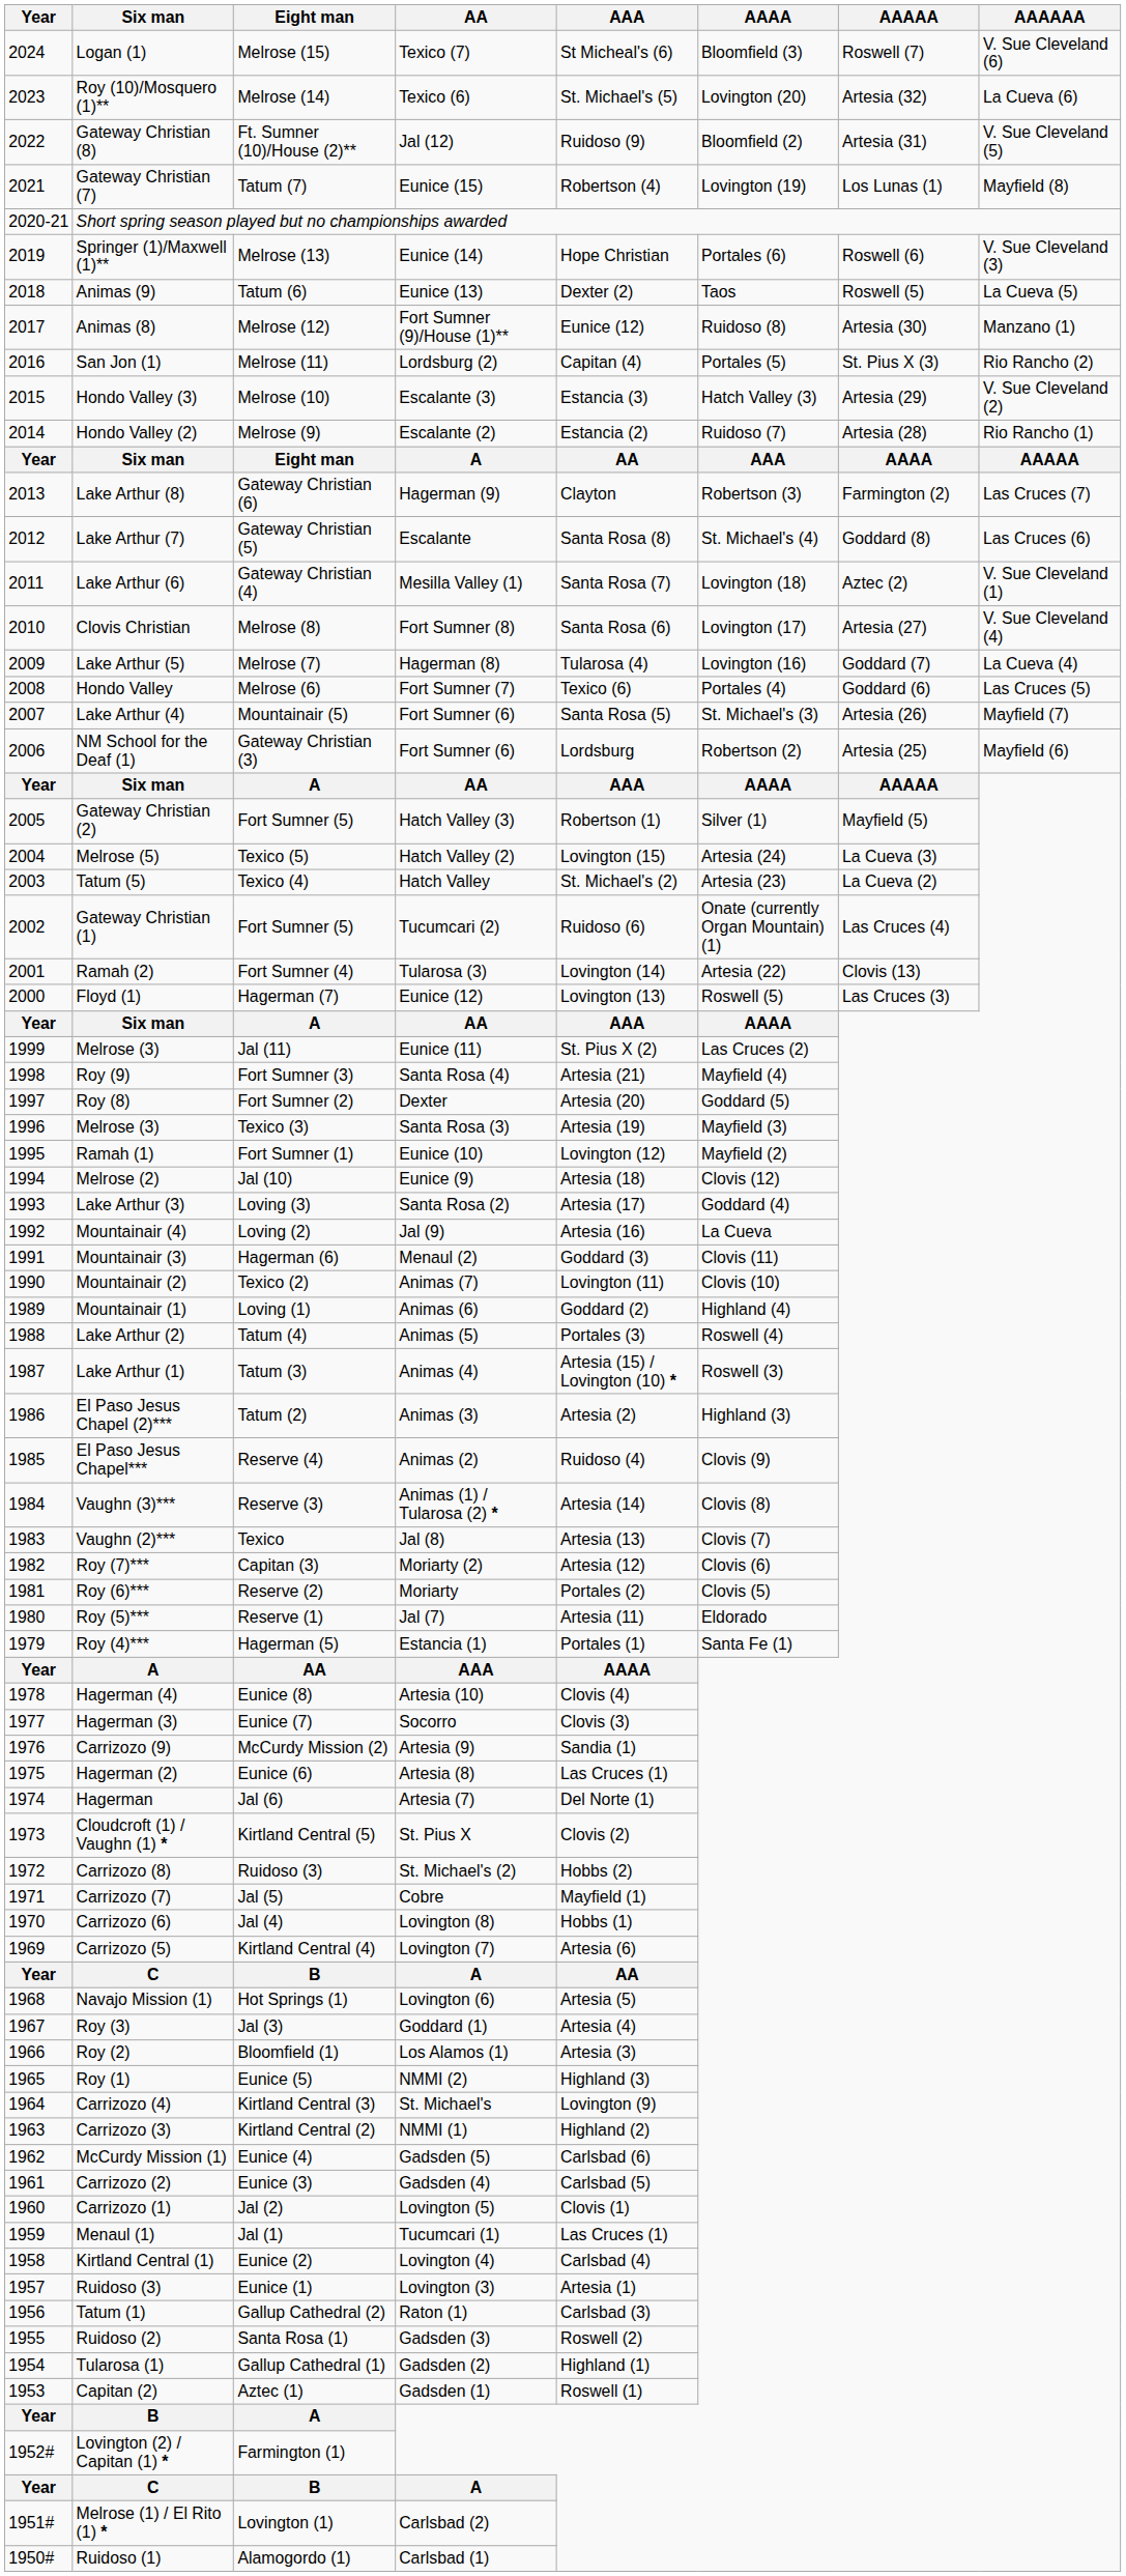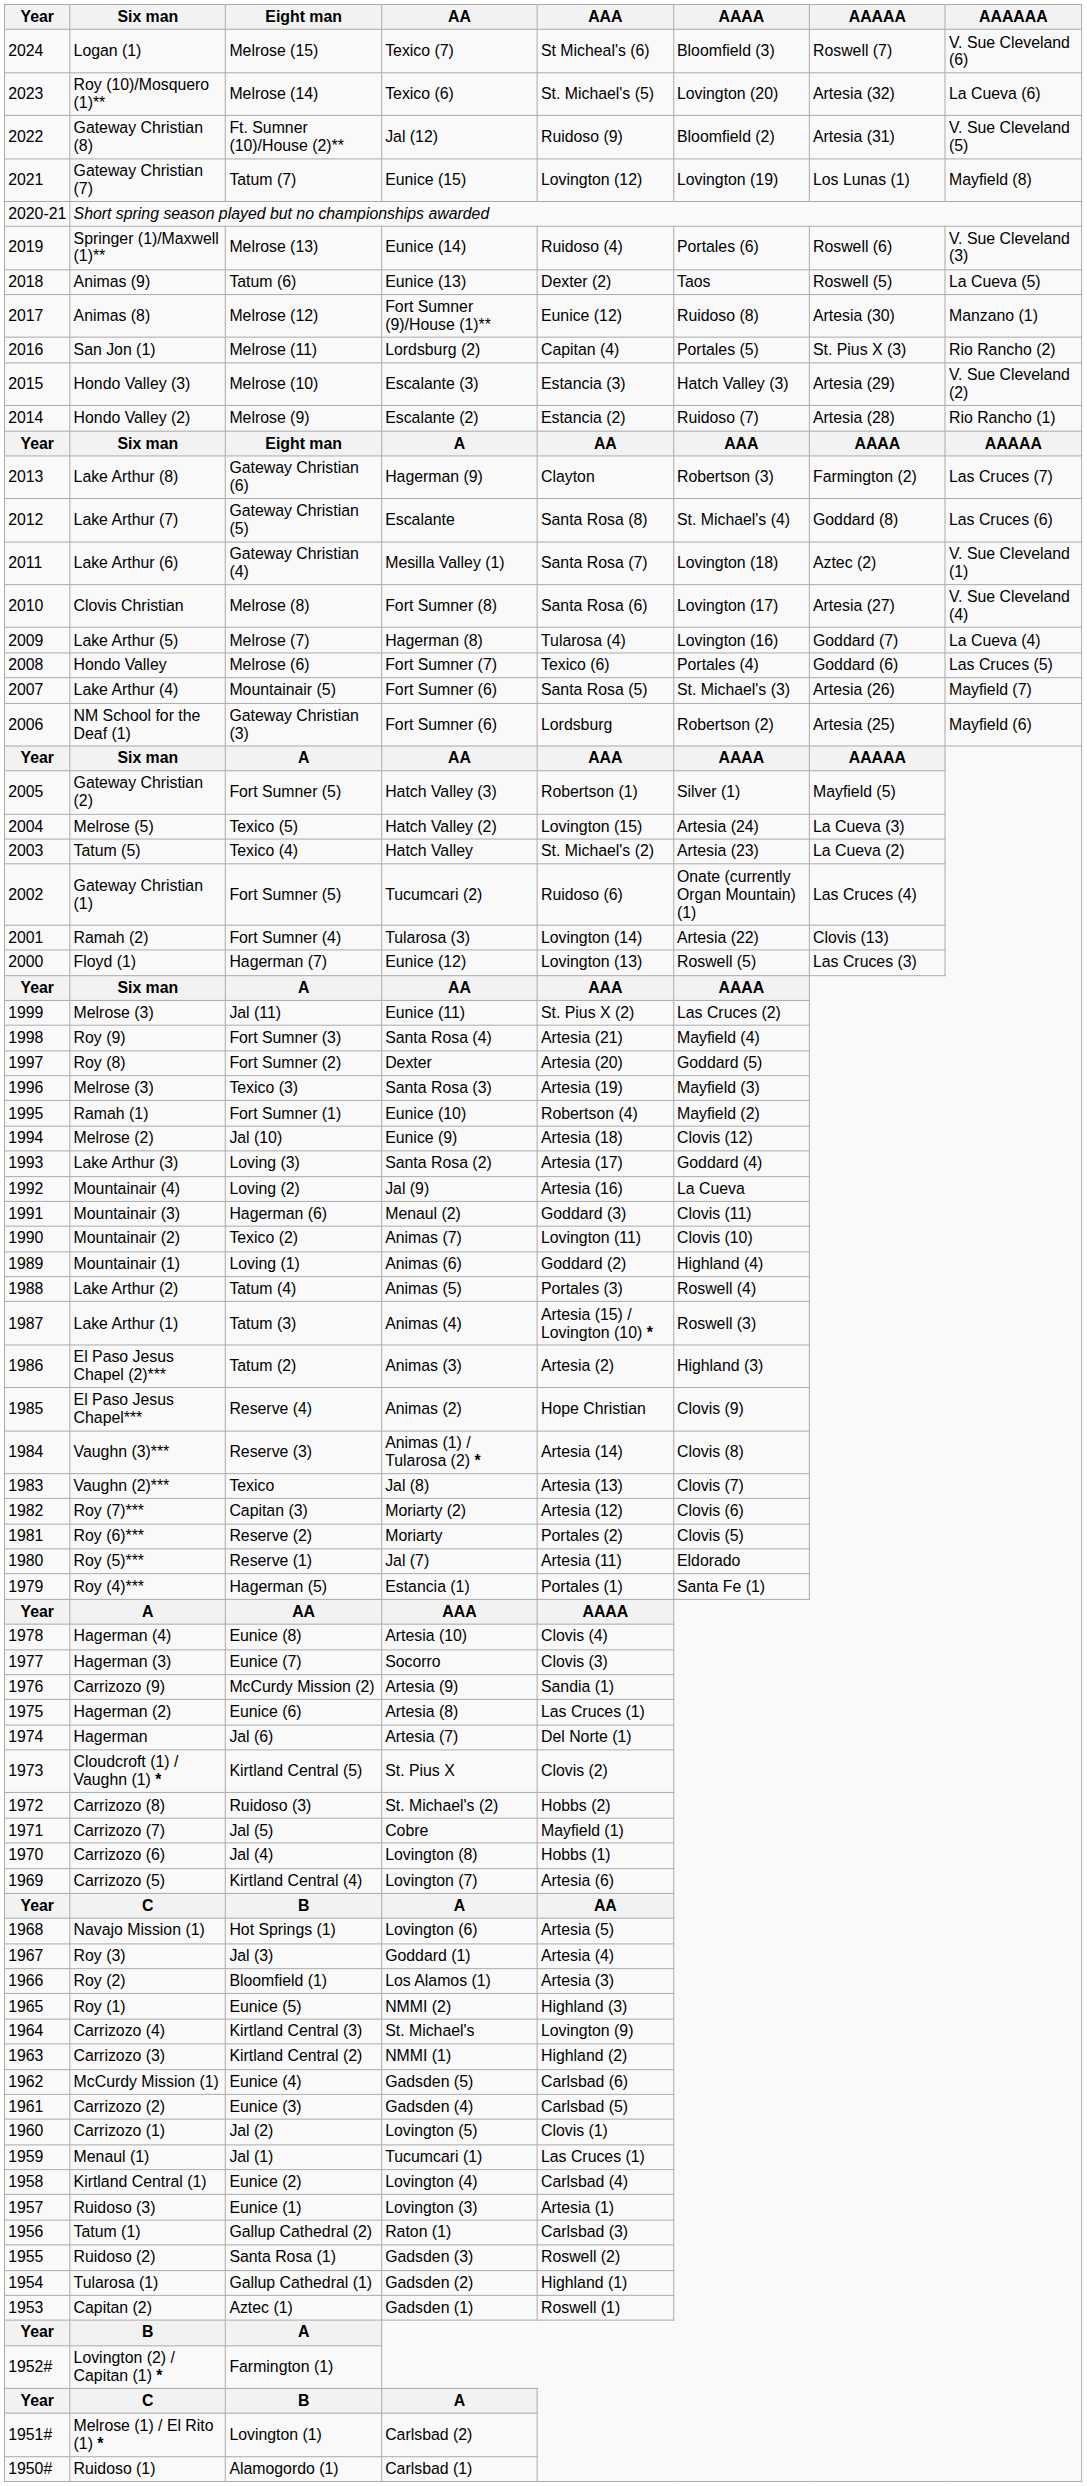Gateway Christian (7) | AAA: Robertson (4) -> Lovington (12)
Springer (1)/Maxwell (1)** | AAA: Hope Christian -> Ruidoso (4)
Ramah (1) | AAA: Lovington (12) -> Robertson (4)
El Paso Jesus Chapel*** | AAA: Ruidoso (4) -> Hope Christian
